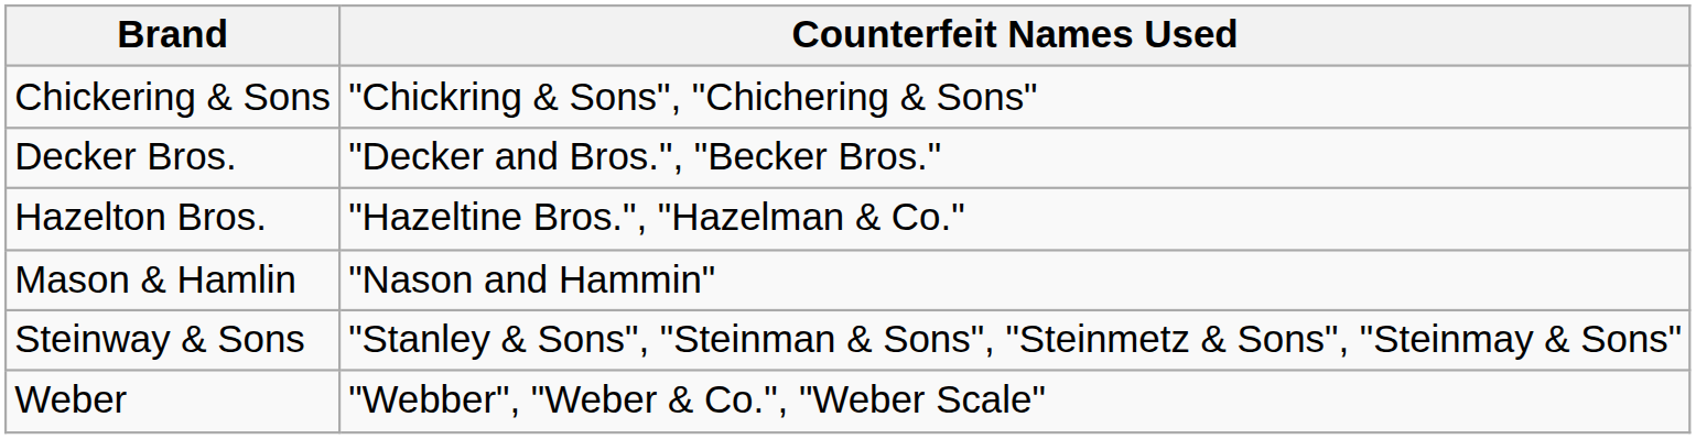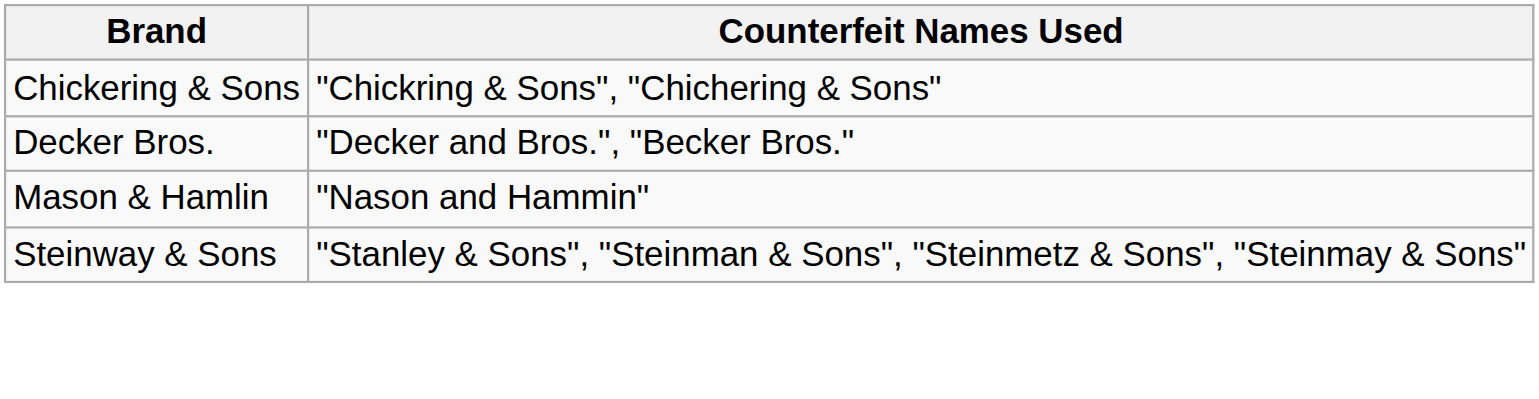- row: Hazelton Bros. | "Hazeltine Bros.", "Hazelman & Co."
- row: Weber | "Webber", "Weber & Co.", "Weber Scale"
